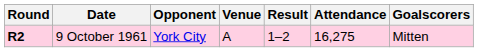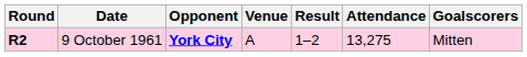9 October 1961 | Opponent: normal -> bold
9 October 1961 | Attendance: 16,275 -> 13,275
